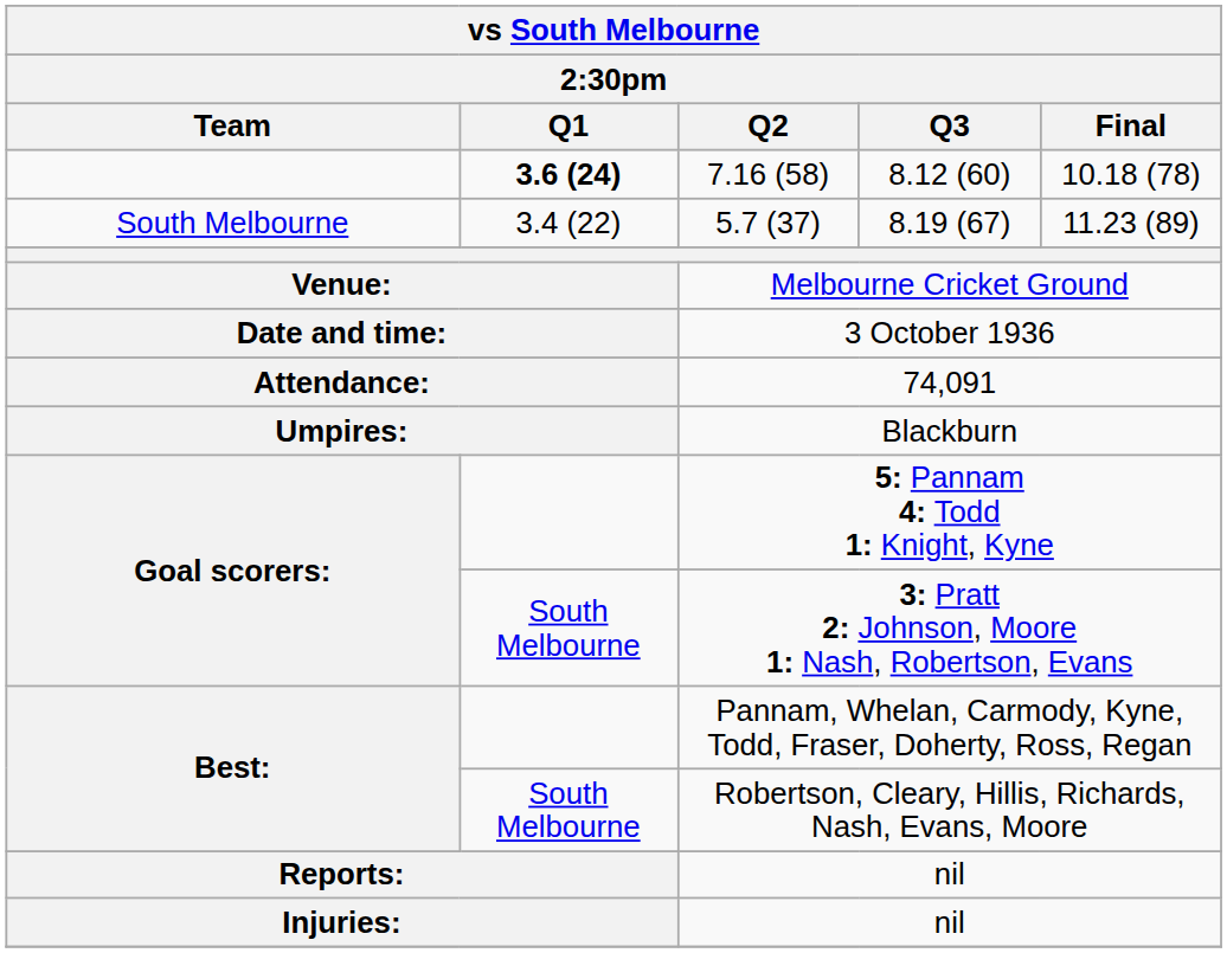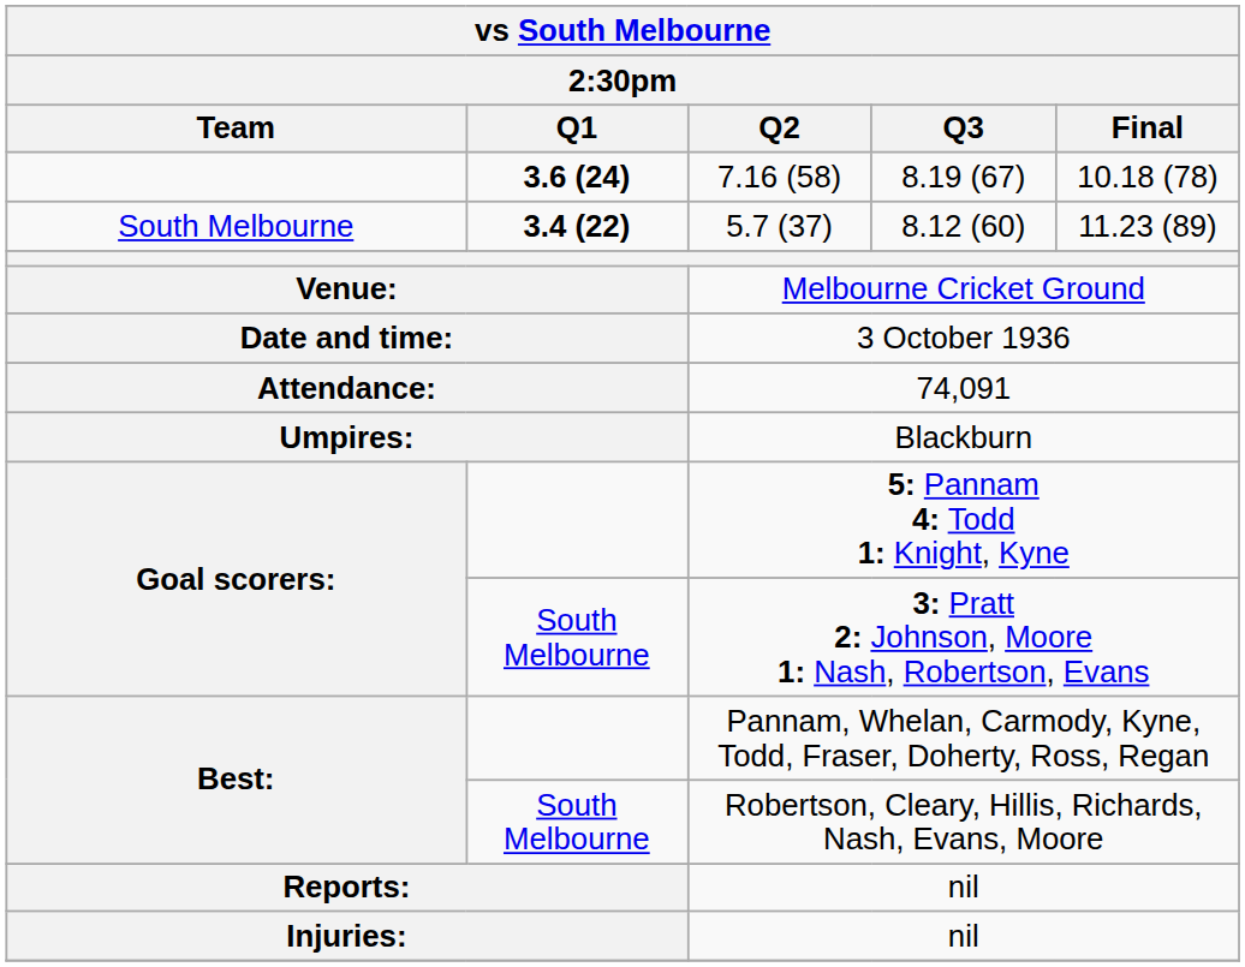7.16 (58) | Q3: 8.12 (60) -> 8.19 (67)
5.7 (37) | Q1: normal -> bold
5.7 (37) | Q3: 8.19 (67) -> 8.12 (60)
